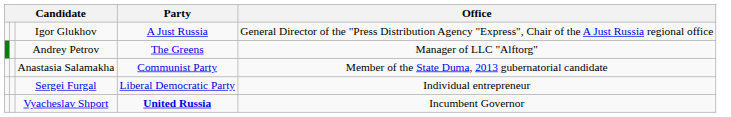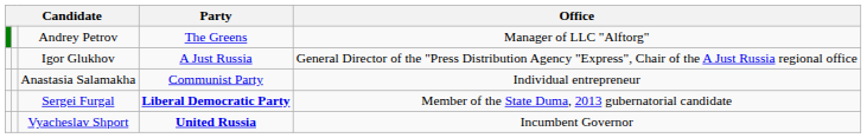rows swapped: Igor Glukhov <-> Andrey Petrov
Anastasia Salamakha | Office: Member of the State Duma, 2013 gubernatorial candidate -> Individual entrepreneur
Sergei Furgal | Party: normal -> bold
Sergei Furgal | Office: Individual entrepreneur -> Member of the State Duma, 2013 gubernatorial candidate
